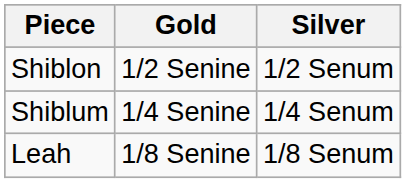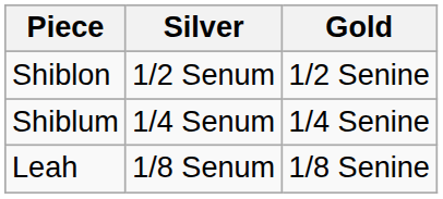columns swapped: Gold <-> Silver
